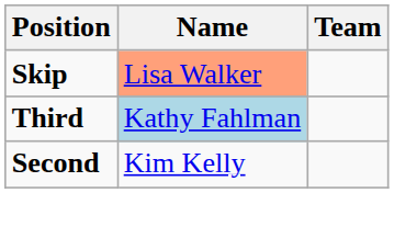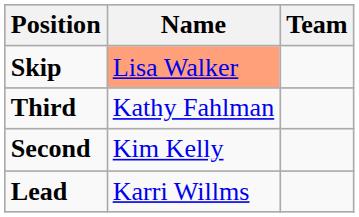Third | Name: lightblue background -> no background
+ row: Lead | Karri Willms
